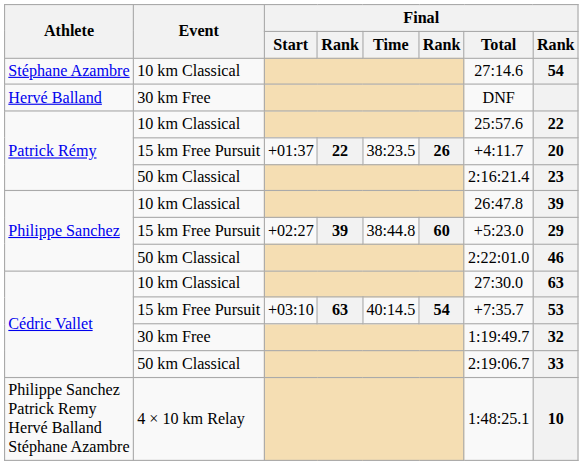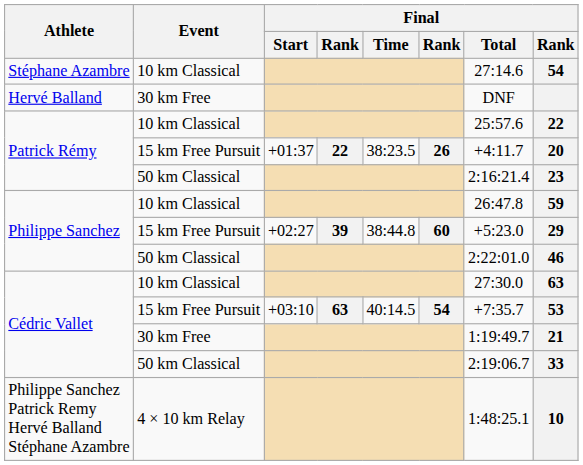Philippe Sanchez / 10 km Classical | column 8: 39 -> 59
Cédric Vallet / 30 km Free | column 8: 32 -> 21
